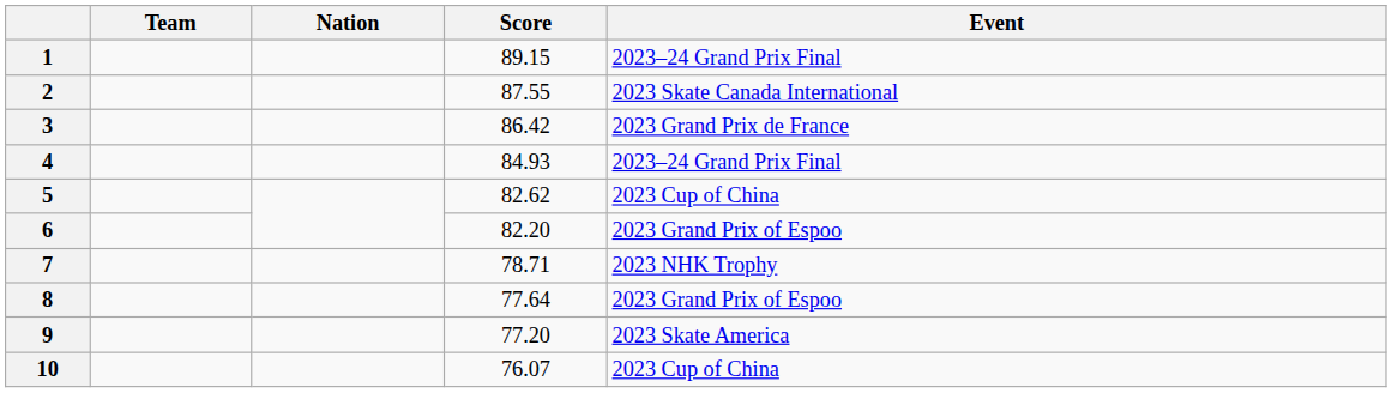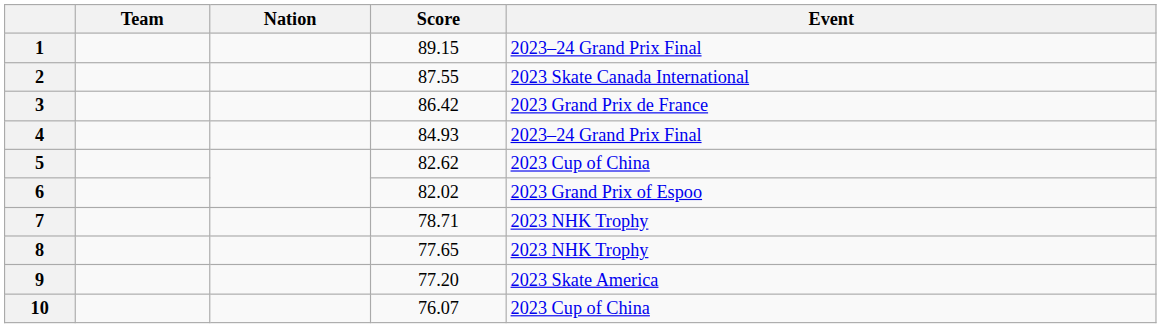6 | Score: 82.20 -> 82.02
8 | Score: 77.64 -> 77.65
8 | Event: 2023 Grand Prix of Espoo -> 2023 NHK Trophy
